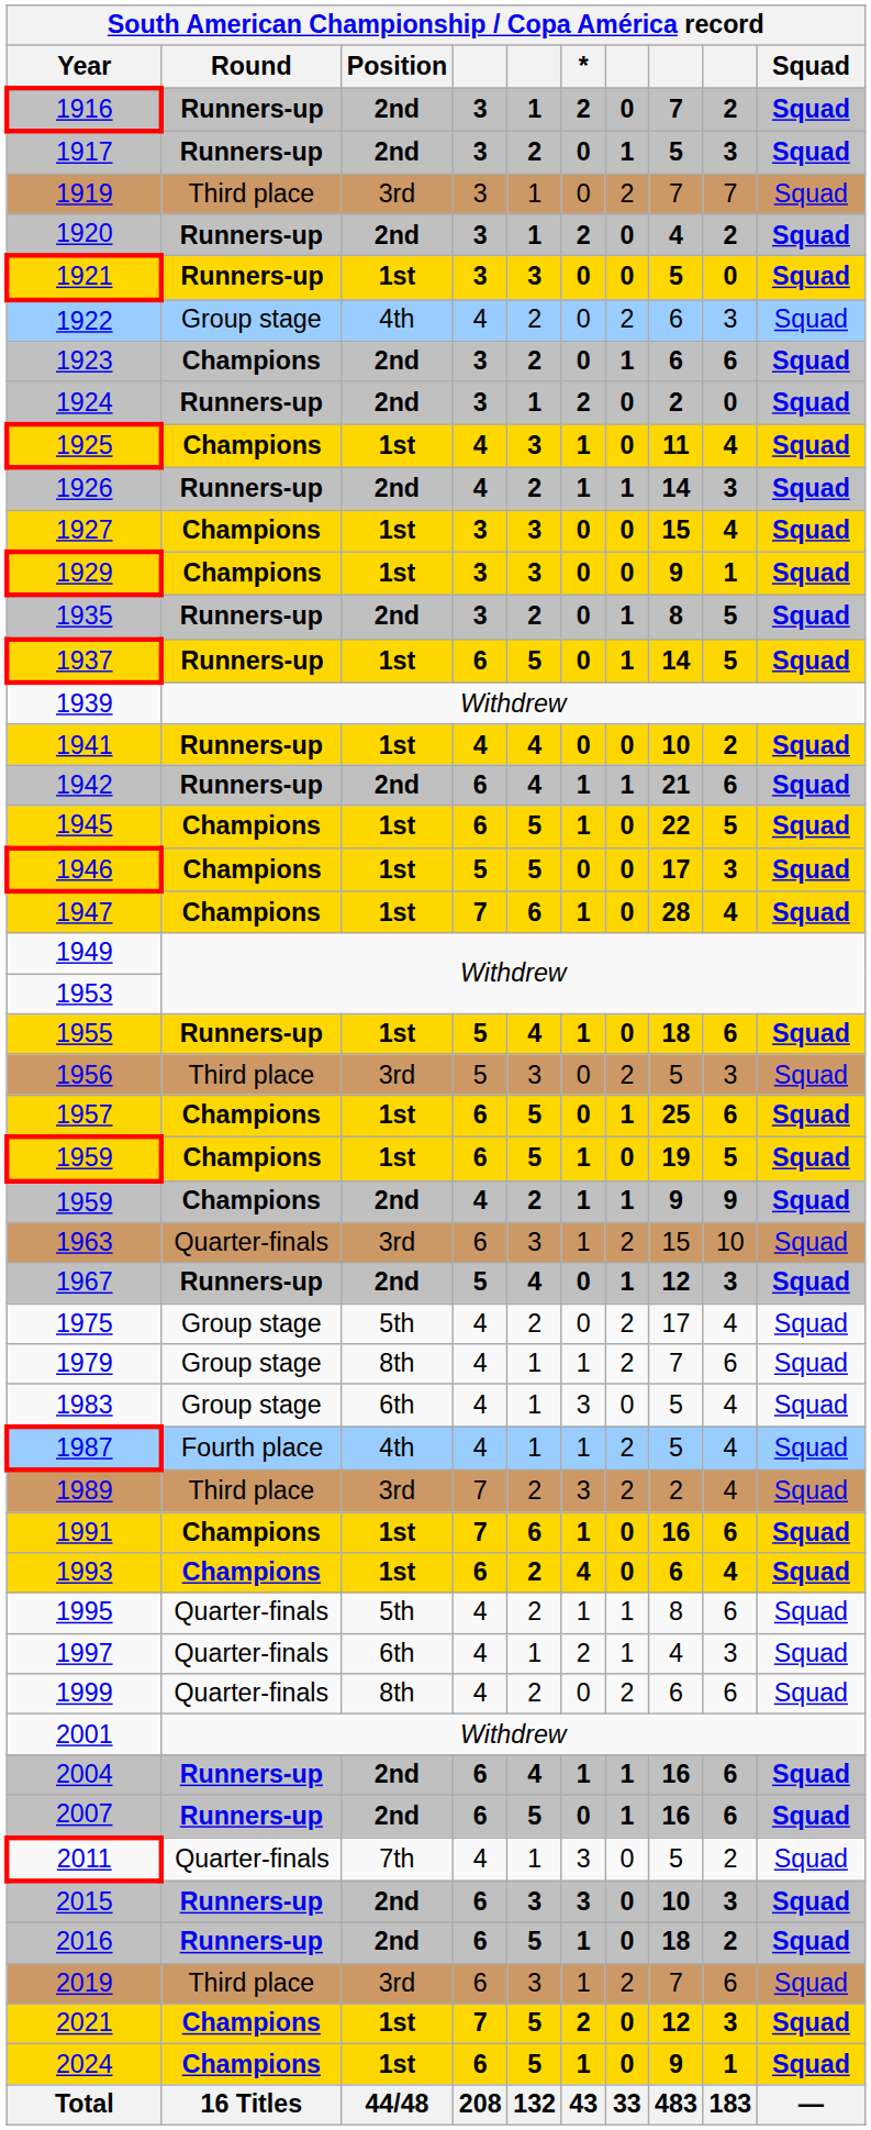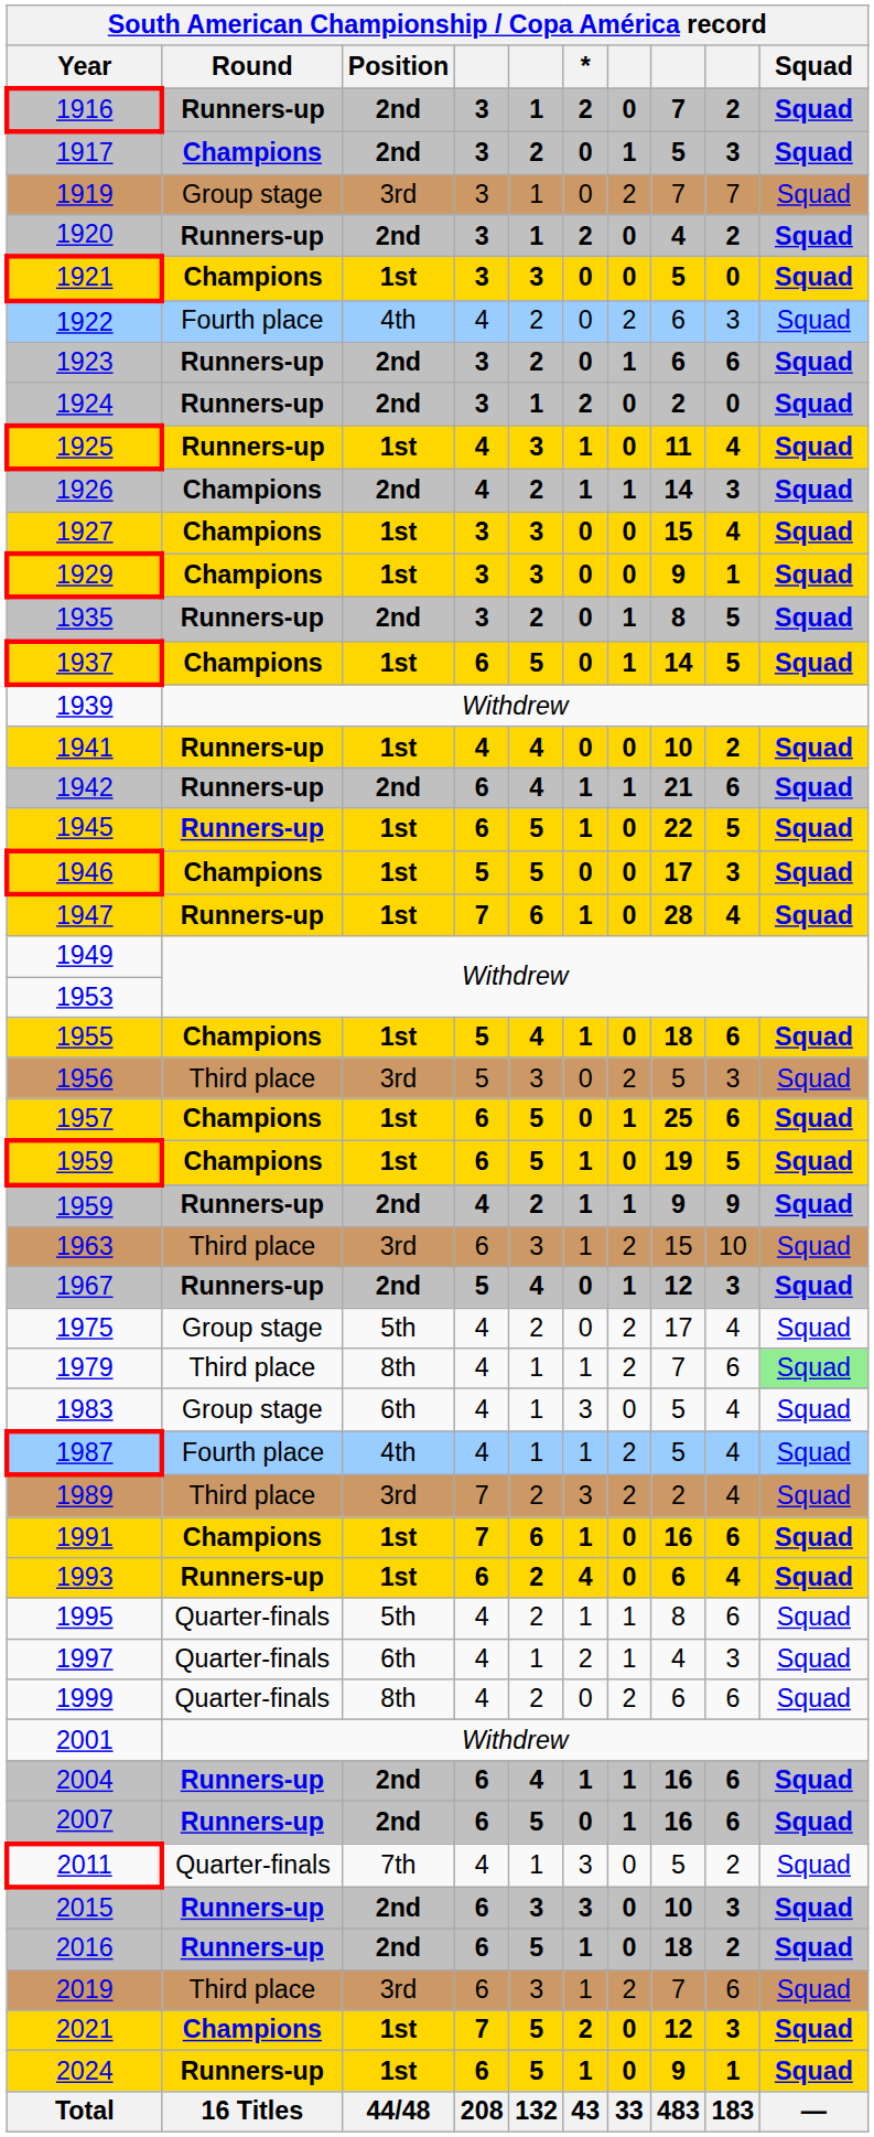1917 | Round: Runners-up -> Champions
1919 | Round: Third place -> Group stage
1921 | Round: Runners-up -> Champions
1922 | Round: Group stage -> Fourth place
1923 | Round: Champions -> Runners-up
1925 | Round: Champions -> Runners-up
1926 | Round: Runners-up -> Champions
1937 | Round: Runners-up -> Champions
1945 | Round: Champions -> Runners-up
1947 | Round: Champions -> Runners-up
1955 | Round: Runners-up -> Champions
1959 / 2nd | Round: Champions -> Runners-up
1963 | Round: Quarter-finals -> Third place
1979 | Round: Group stage -> Third place
1979 | Squad: no background -> lightgreen background
1993 | Round: Champions -> Runners-up
2024 | Round: Champions -> Runners-up
